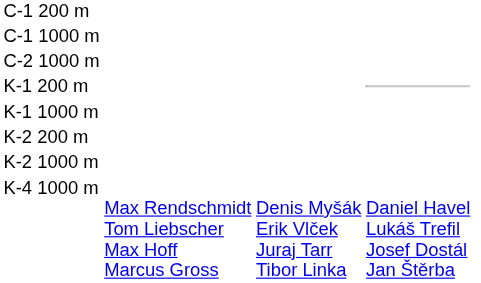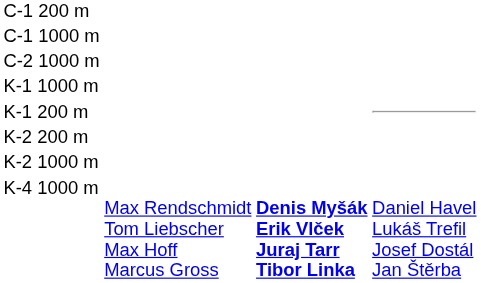rows swapped: K-1 200 m <-> K-1 1000 m
K-4 1000 m | column 3: normal -> bold
